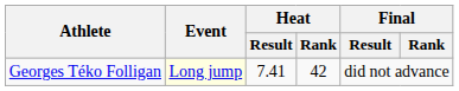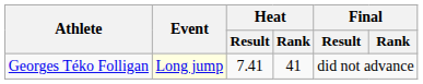Georges Téko Folligan | Heat / Rank: 42 -> 41
